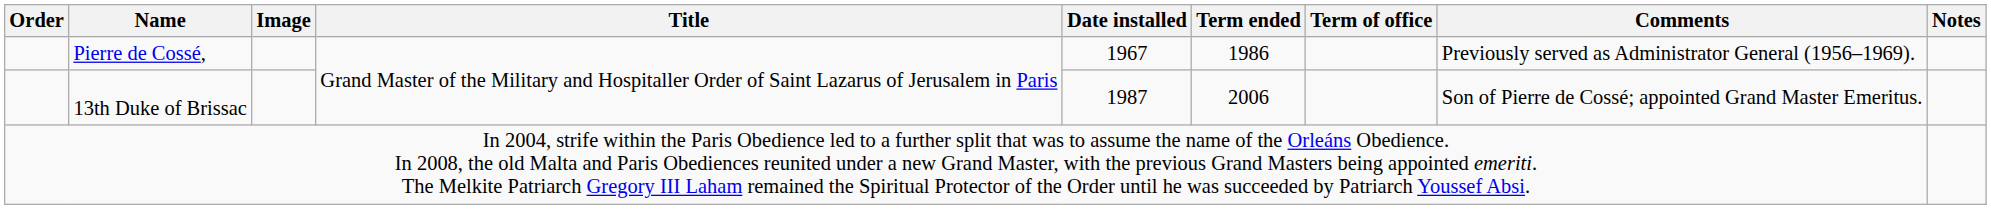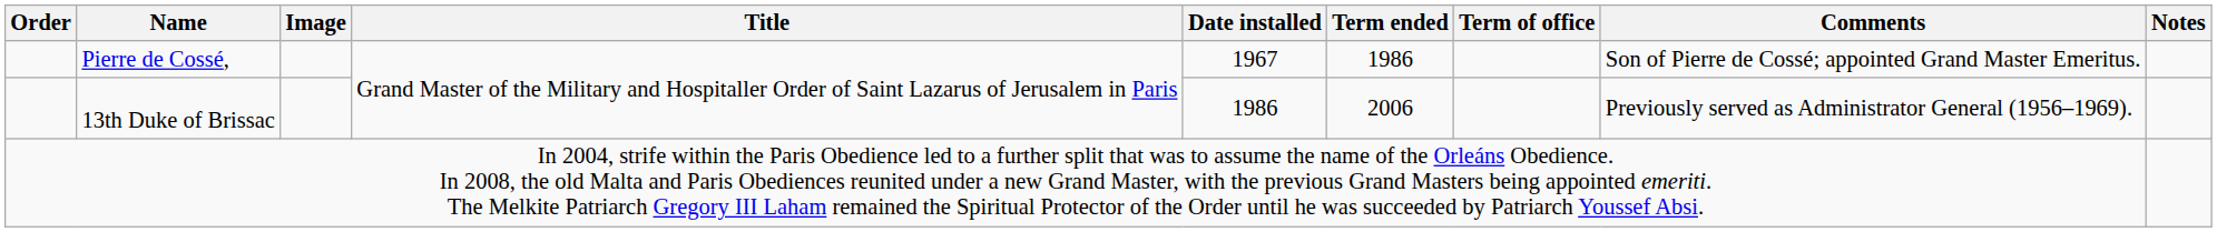Pierre de Cossé, | Comments: Previously served as Administrator General (1956–1969). -> Son of Pierre de Cossé; appointed Grand Master Emeritus.
13th Duke of Brissac | Date installed: 1987 -> 1986
13th Duke of Brissac | Comments: Son of Pierre de Cossé; appointed Grand Master Emeritus. -> Previously served as Administrator General (1956–1969).
